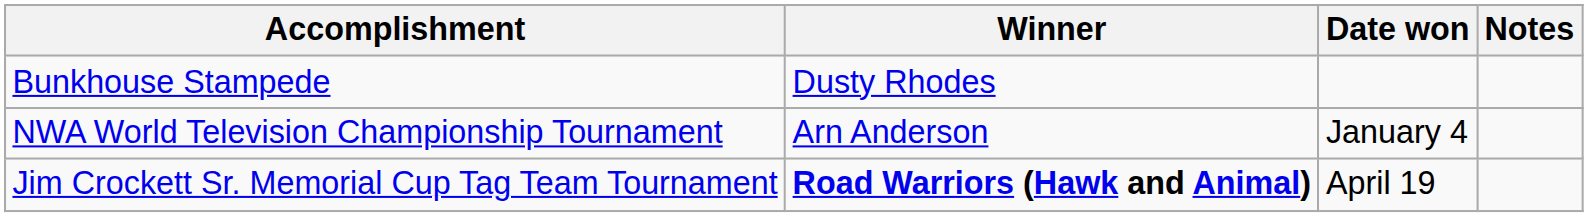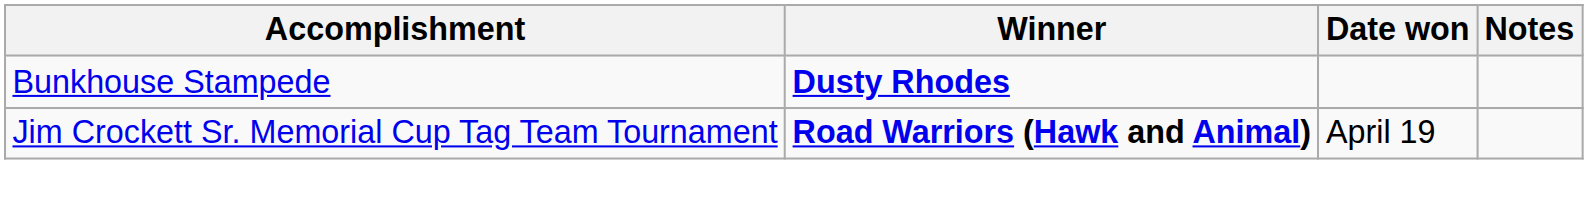Bunkhouse Stampede | Winner: normal -> bold
- row: NWA World Television Championship Tournament | Arn Anderson | January 4
